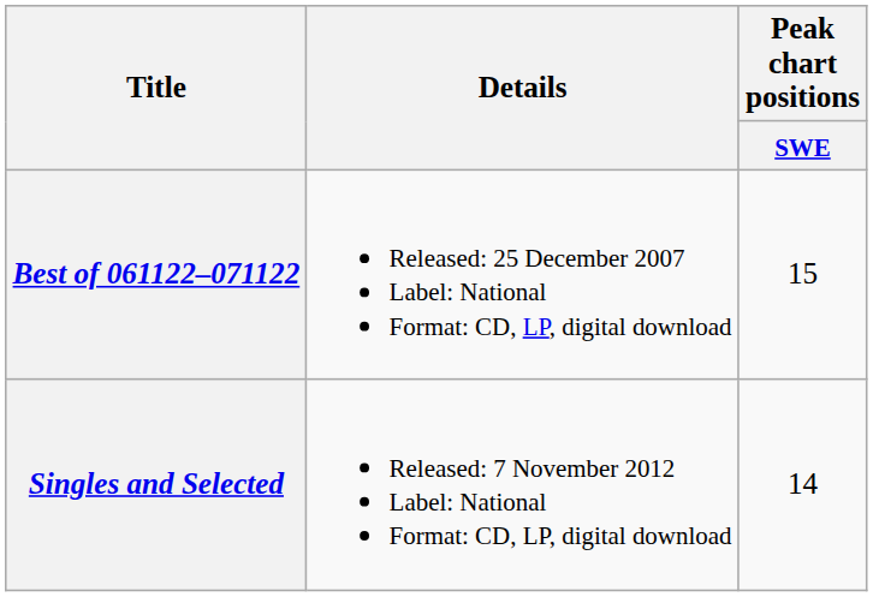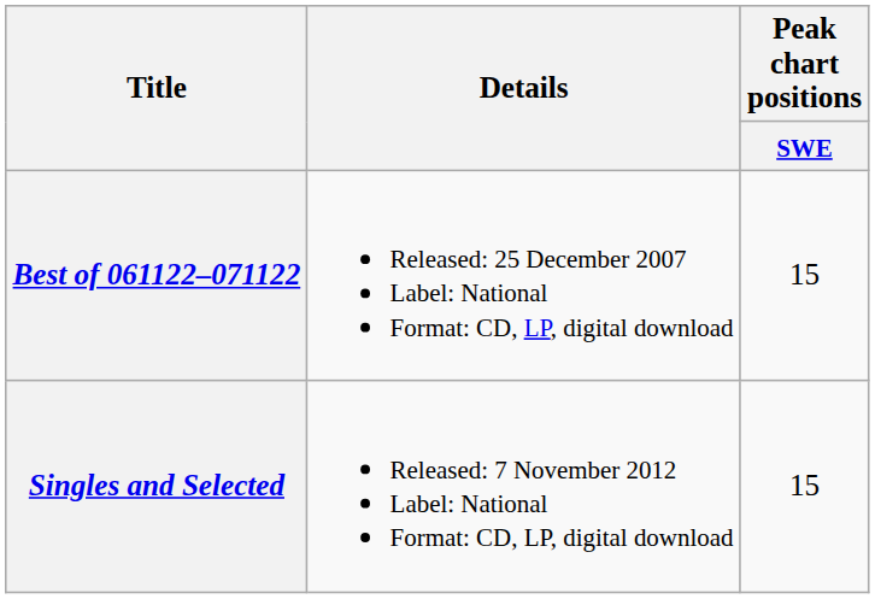Singles and Selected | Peak chart positions / SWE: 14 -> 15
